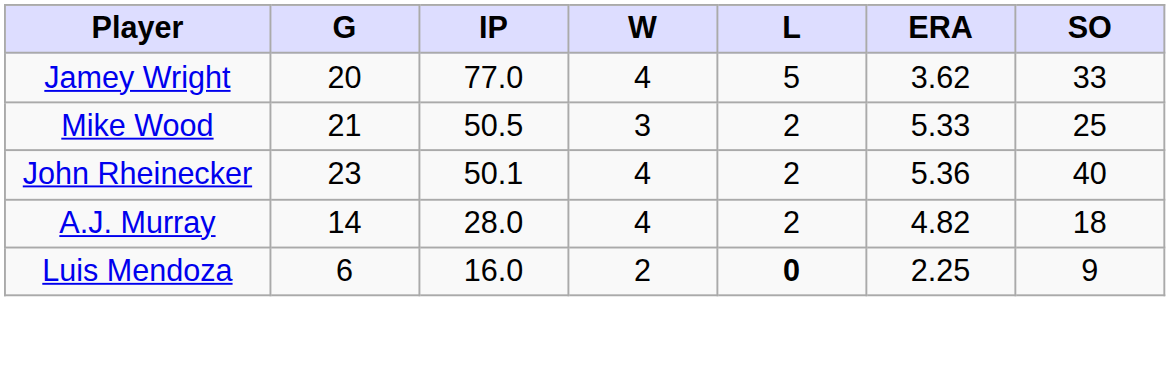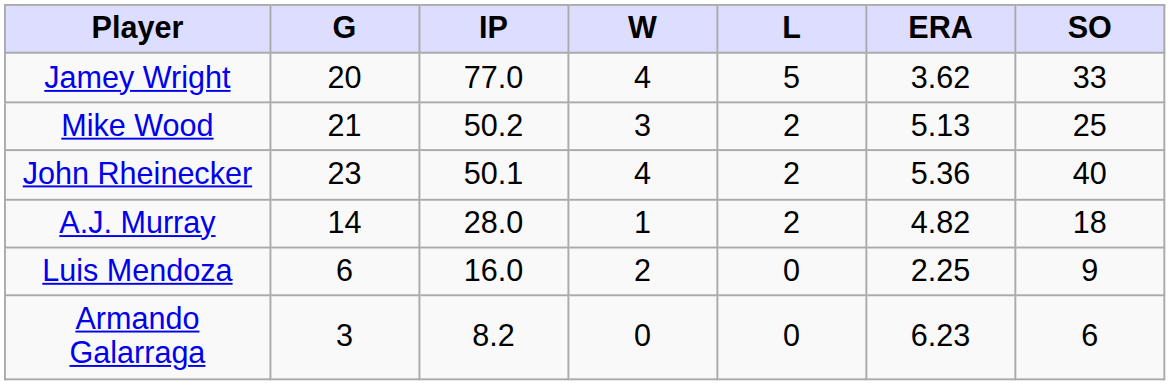Mike Wood | IP: 50.5 -> 50.2
Mike Wood | ERA: 5.33 -> 5.13
A.J. Murray | W: 4 -> 1
Luis Mendoza | L: bold -> normal
+ row: Armando Galarraga | 3 | 8.2 | 0 | 0 | 6.23 | 6
